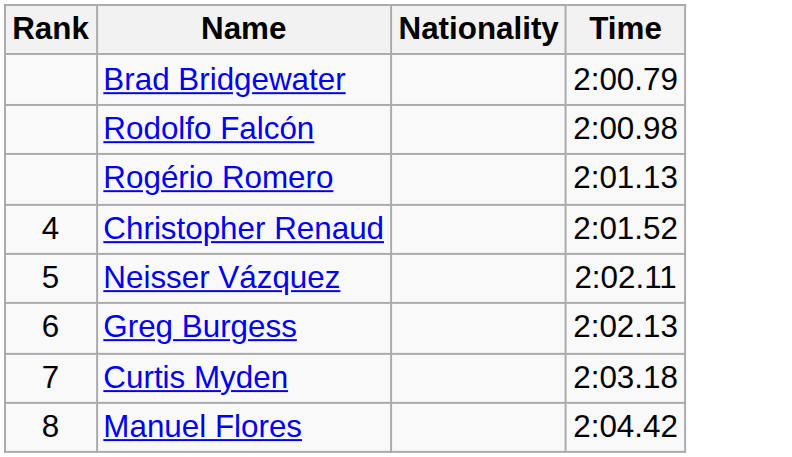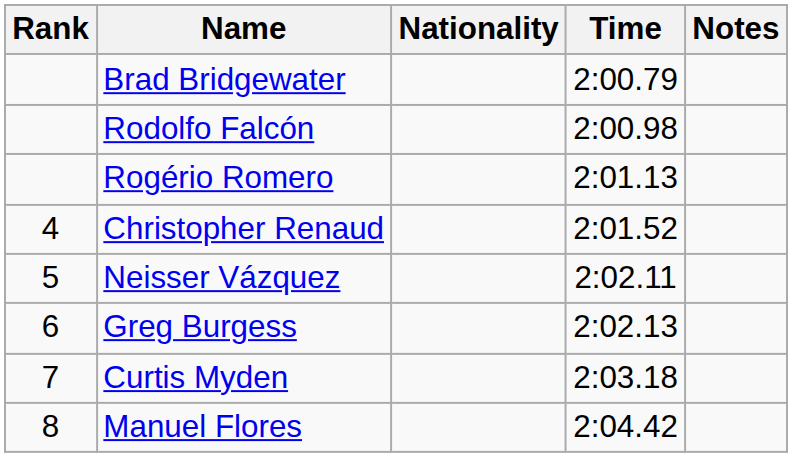+ column: Notes
